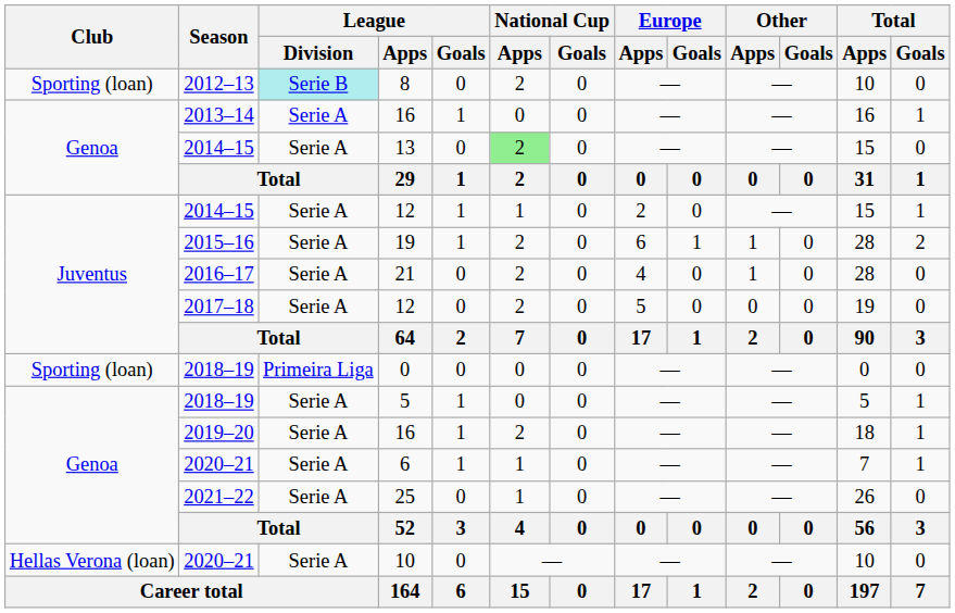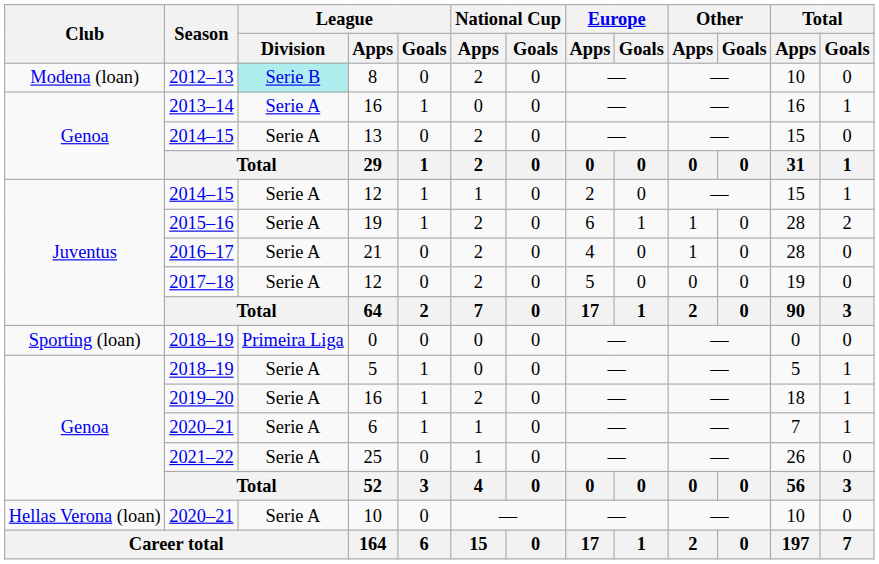8 | Club: Sporting (loan) -> Modena (loan)
13 | National Cup / Apps: lightgreen background -> no background
